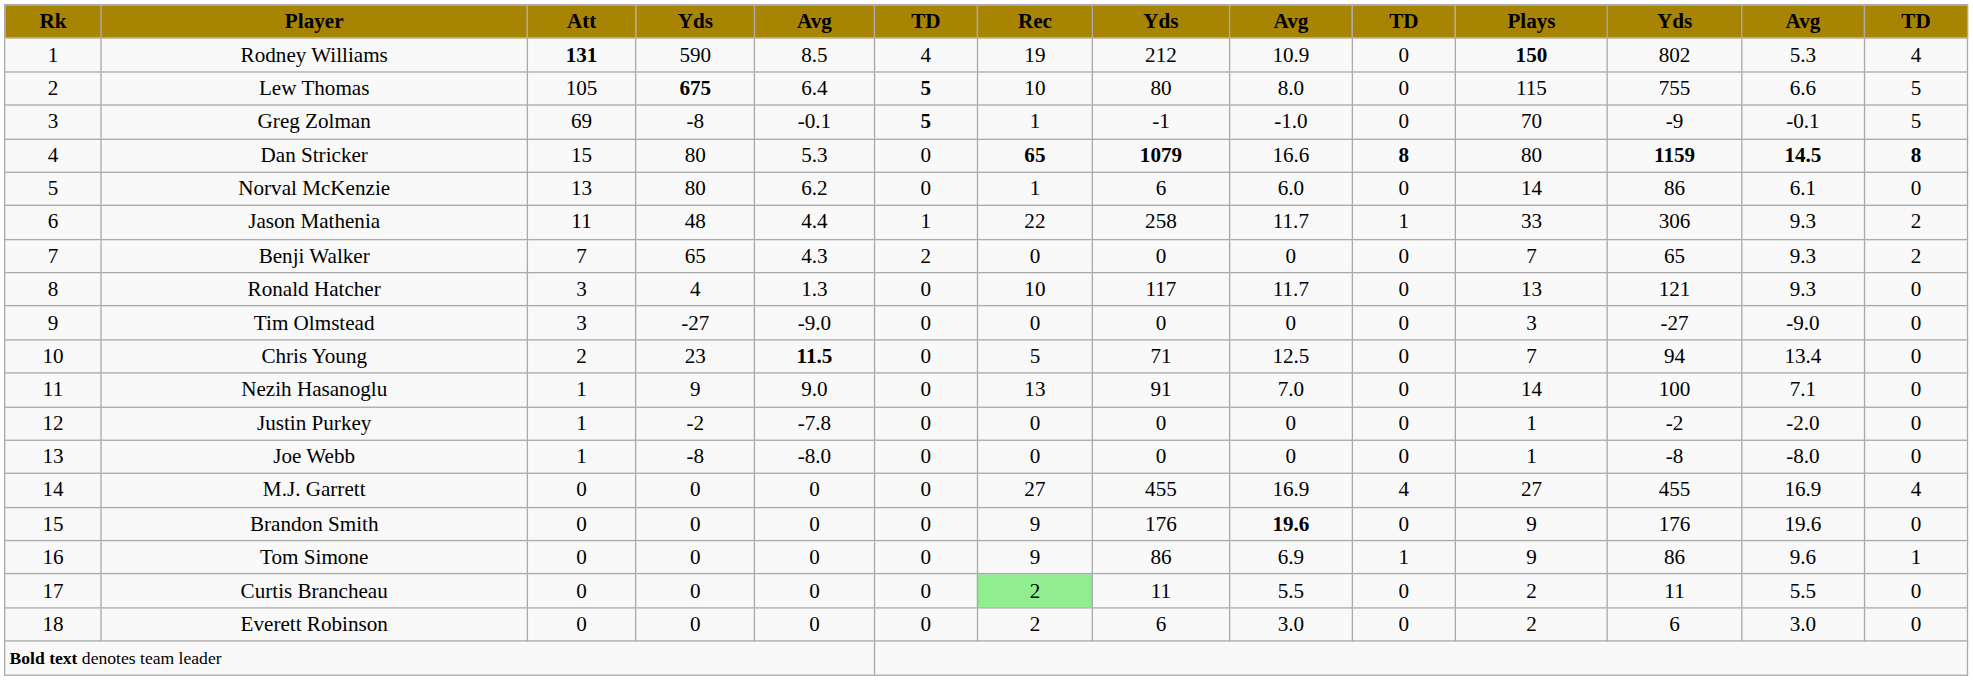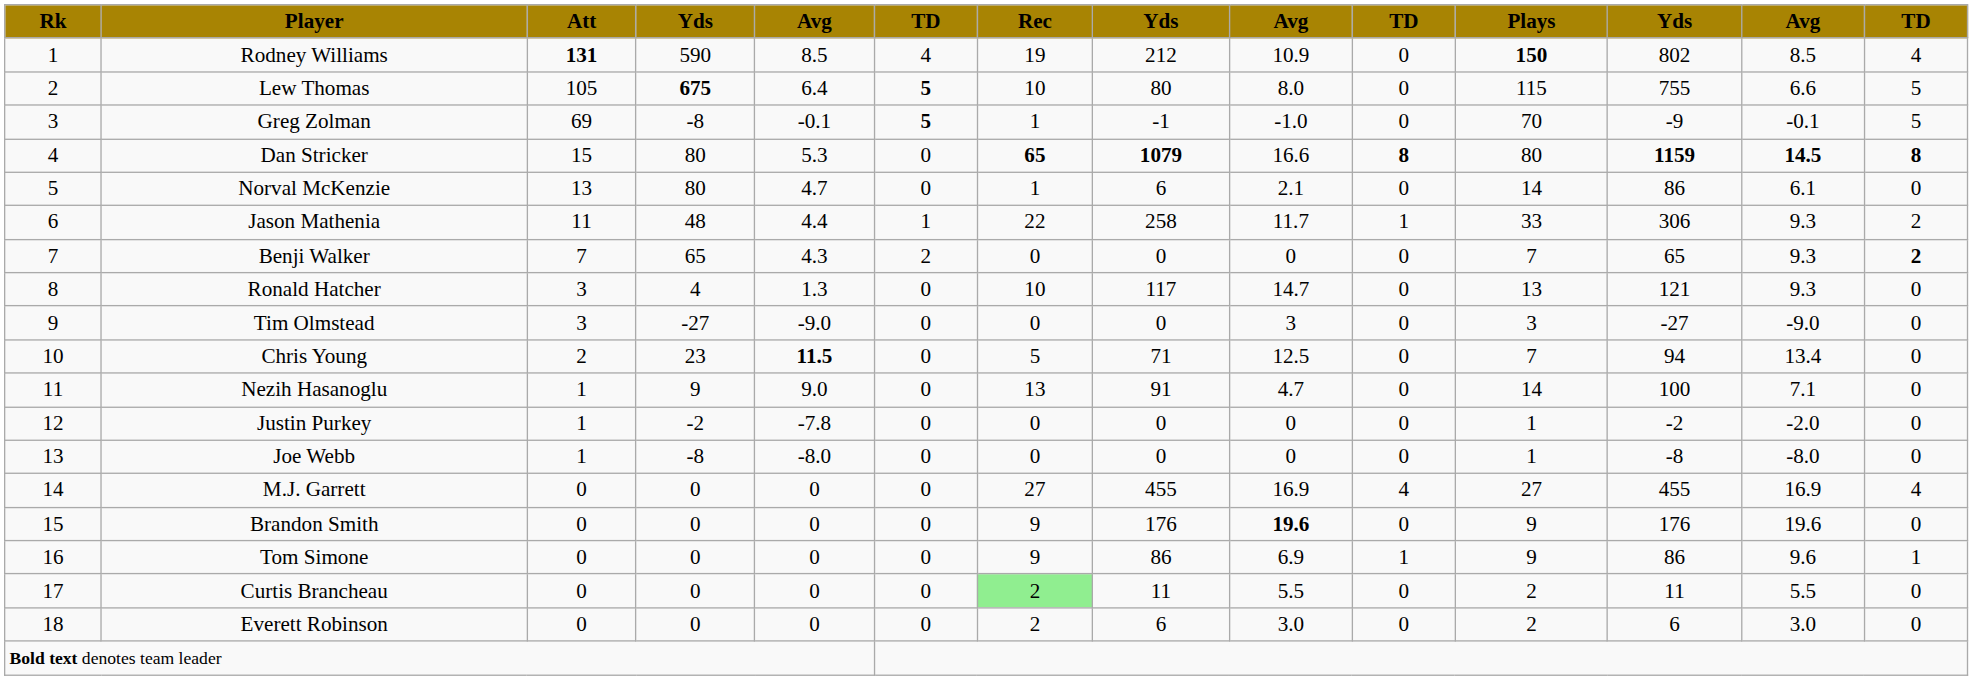Rodney Williams | column 13: 5.3 -> 8.5
Norval McKenzie | column 5: 6.2 -> 4.7
Norval McKenzie | column 9: 6.0 -> 2.1
Benji Walker | column 14: normal -> bold
Ronald Hatcher | column 9: 11.7 -> 14.7
Tim Olmstead | column 9: 0 -> 3
Nezih Hasanoglu | column 9: 7.0 -> 4.7
